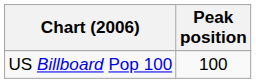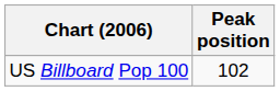US Billboard Pop 100 | Peak position: 100 -> 102
